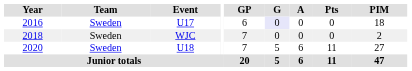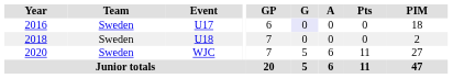2018 | Event: WJC -> U18
2020 | Event: U18 -> WJC
